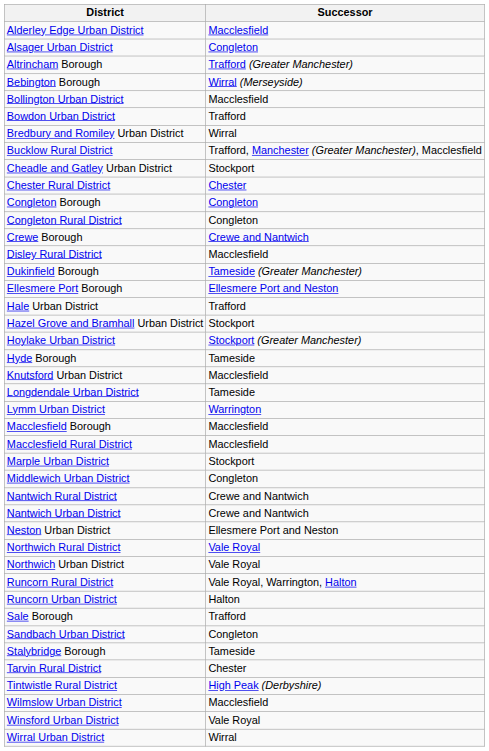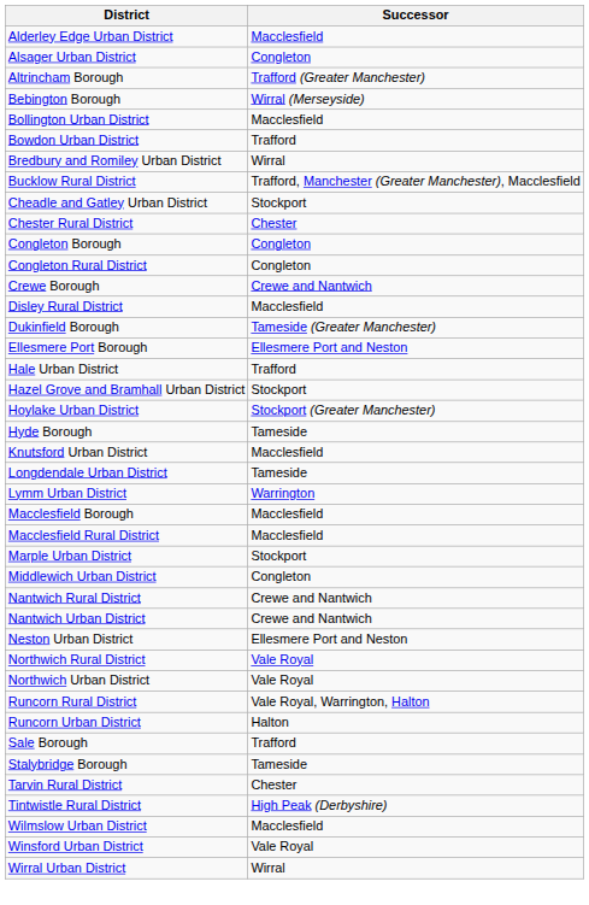- row: Sandbach Urban District | Congleton
